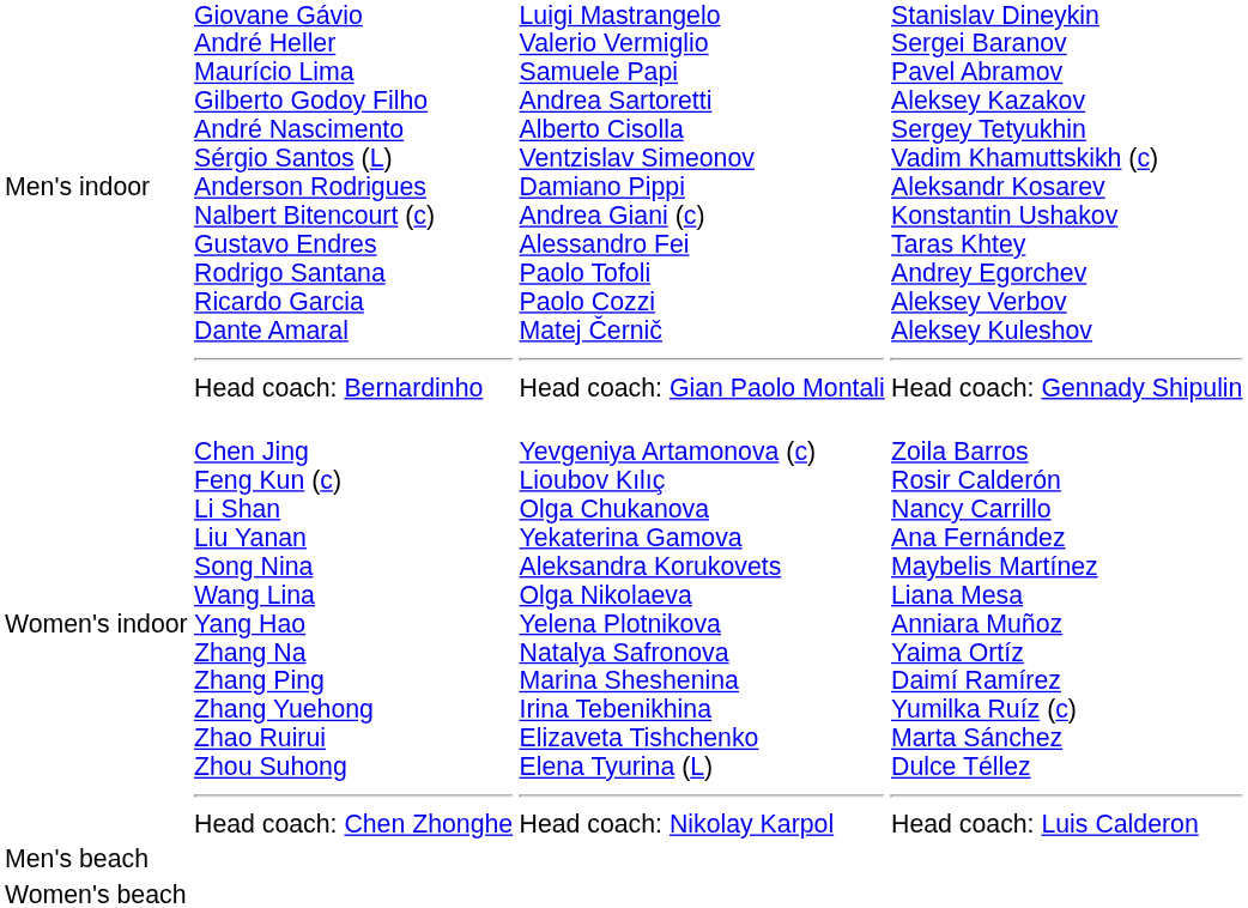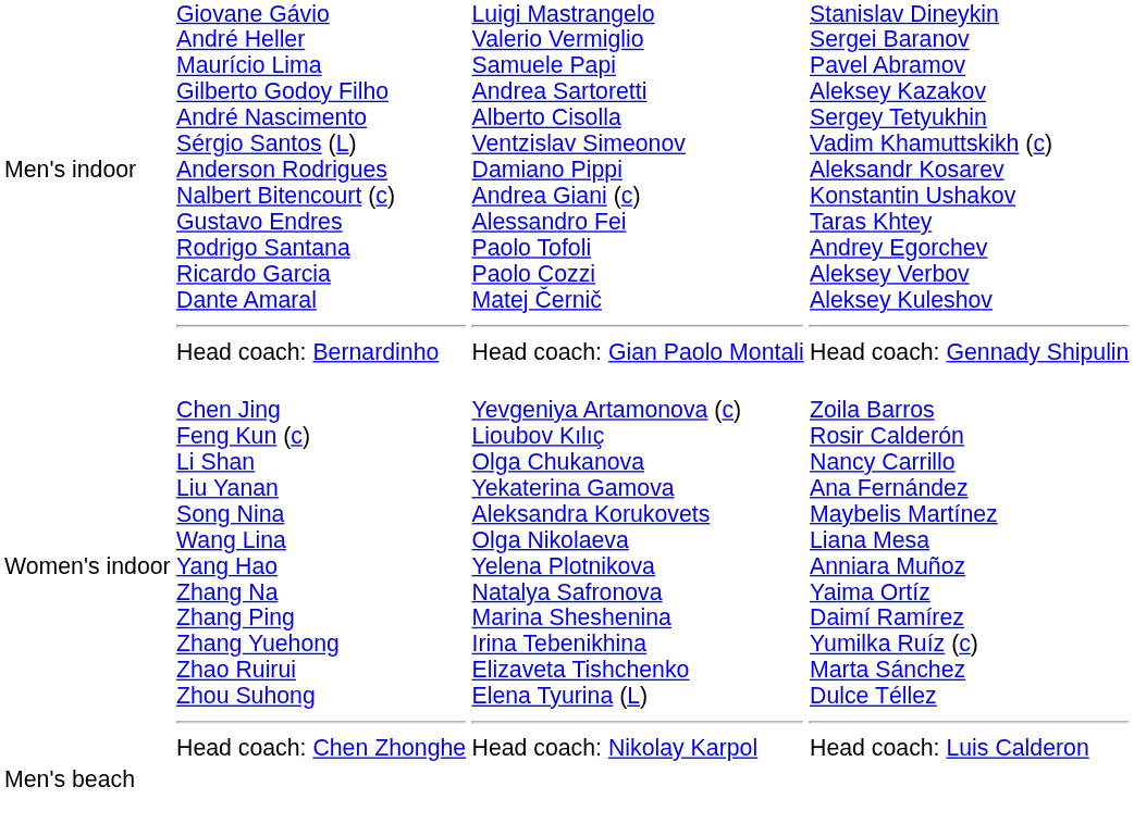- row: Women's beach
